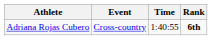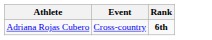- column: Time | 1:40:55
